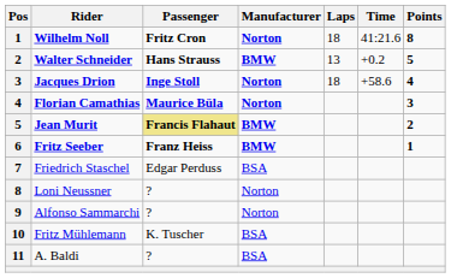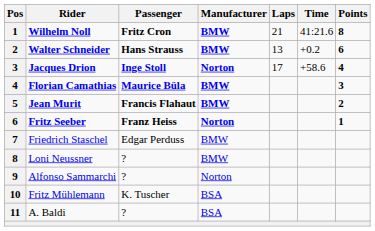Wilhelm Noll | Manufacturer: Norton -> BMW
Wilhelm Noll | Laps: 18 -> 21
Walter Schneider | Points: 5 -> 6
Jacques Drion | Laps: 18 -> 17
Florian Camathias | Manufacturer: Norton -> BMW
Jean Murit | Passenger: khaki background -> no background
Fritz Seeber | Manufacturer: BMW -> Norton
Friedrich Staschel | Manufacturer: BSA -> BMW
Loni Neussner | Manufacturer: Norton -> BMW
